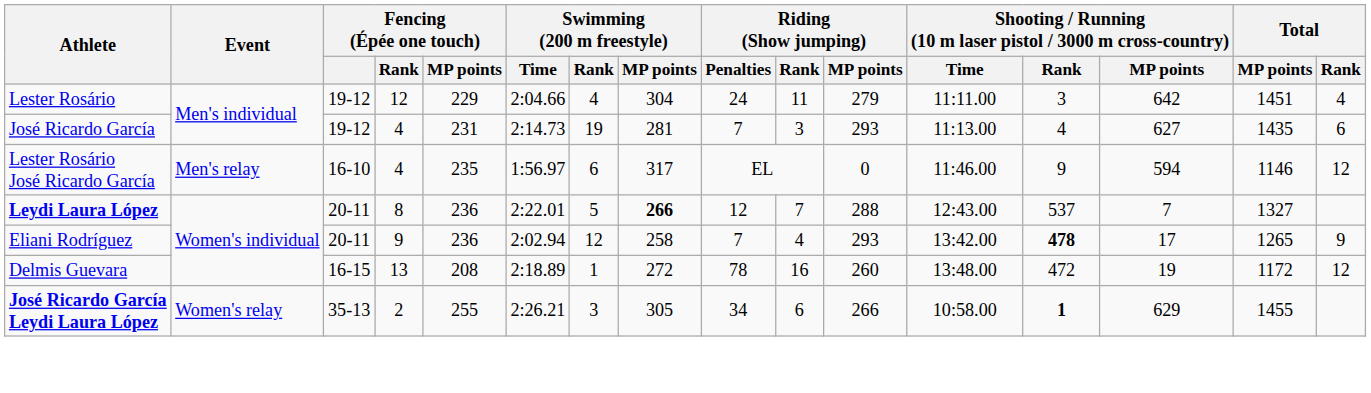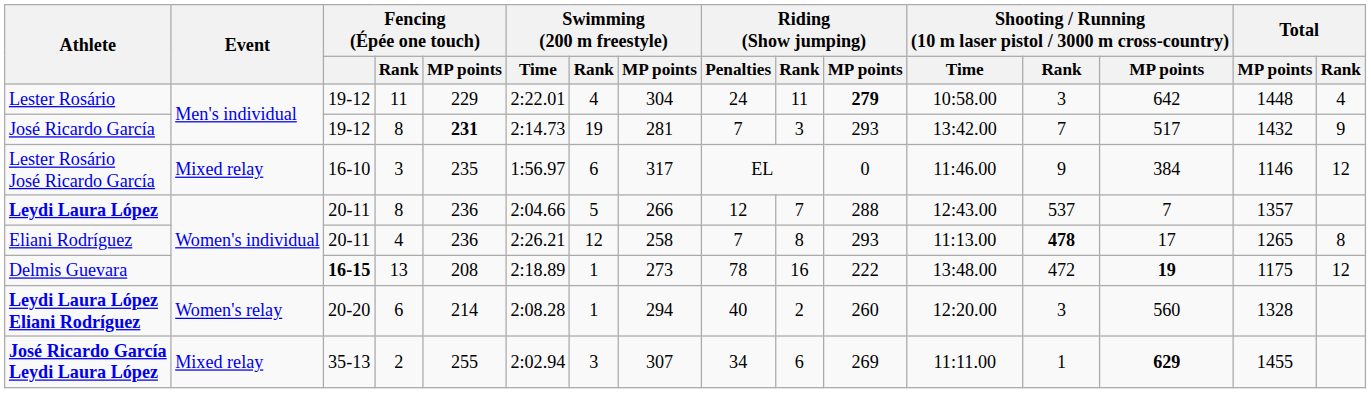Lester Rosário | Fencing (Épée one touch) / Rank: 12 -> 11
Lester Rosário | Swimming (200 m freestyle) / Time: 2:04.66 -> 2:22.01
Lester Rosário | Riding (Show jumping) / MP points: normal -> bold
Lester Rosário | column 12: 11:11.00 -> 10:58.00
Lester Rosário | Total / MP points: 1451 -> 1448
José Ricardo García | Fencing (Épée one touch) / Rank: 4 -> 8
José Ricardo García | Fencing (Épée one touch) / MP points: normal -> bold
José Ricardo García | column 12: 11:13.00 -> 13:42.00
José Ricardo García | column 13: 4 -> 7
José Ricardo García | column 14: 627 -> 517
José Ricardo García | Total / MP points: 1435 -> 1432
José Ricardo García | Total / Rank: 6 -> 9
Lester Rosário José Ricardo García | Event: Men's relay -> Mixed relay
Lester Rosário José Ricardo García | Fencing (Épée one touch) / Rank: 4 -> 3
Lester Rosário José Ricardo García | column 14: 594 -> 384
Leydi Laura López | Swimming (200 m freestyle) / Time: 2:22.01 -> 2:04.66
Leydi Laura López | Swimming (200 m freestyle) / MP points: bold -> normal
Leydi Laura López | Total / MP points: 1327 -> 1357
Eliani Rodríguez | Fencing (Épée one touch) / Rank: 9 -> 4
Eliani Rodríguez | Swimming (200 m freestyle) / Time: 2:02.94 -> 2:26.21
Eliani Rodríguez | Riding (Show jumping) / Rank: 4 -> 8
Eliani Rodríguez | column 12: 13:42.00 -> 11:13.00
Eliani Rodríguez | Total / Rank: 9 -> 8
Delmis Guevara | Fencing (Épée one touch): normal -> bold
Delmis Guevara | Swimming (200 m freestyle) / MP points: 272 -> 273
Delmis Guevara | Riding (Show jumping) / MP points: 260 -> 222
Delmis Guevara | column 14: normal -> bold
Delmis Guevara | Total / MP points: 1172 -> 1175
+ row: Leydi Laura López Eliani Rodríguez | Women's relay | 20-20 | 6 | 214 | 2:08.28 | 1 | 294 | 40 | 2 | 260 | 12:20.00 | 3 | 560 | 1328
José Ricardo García Leydi Laura López | Event: Women's relay -> Mixed relay
José Ricardo García Leydi Laura López | Swimming (200 m freestyle) / Time: 2:26.21 -> 2:02.94
José Ricardo García Leydi Laura López | Swimming (200 m freestyle) / MP points: 305 -> 307
José Ricardo García Leydi Laura López | Riding (Show jumping) / MP points: 266 -> 269
José Ricardo García Leydi Laura López | column 12: 10:58.00 -> 11:11.00
José Ricardo García Leydi Laura López | column 13: bold -> normal
José Ricardo García Leydi Laura López | column 14: normal -> bold
